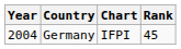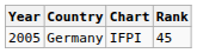Germany | Year: 2004 -> 2005
